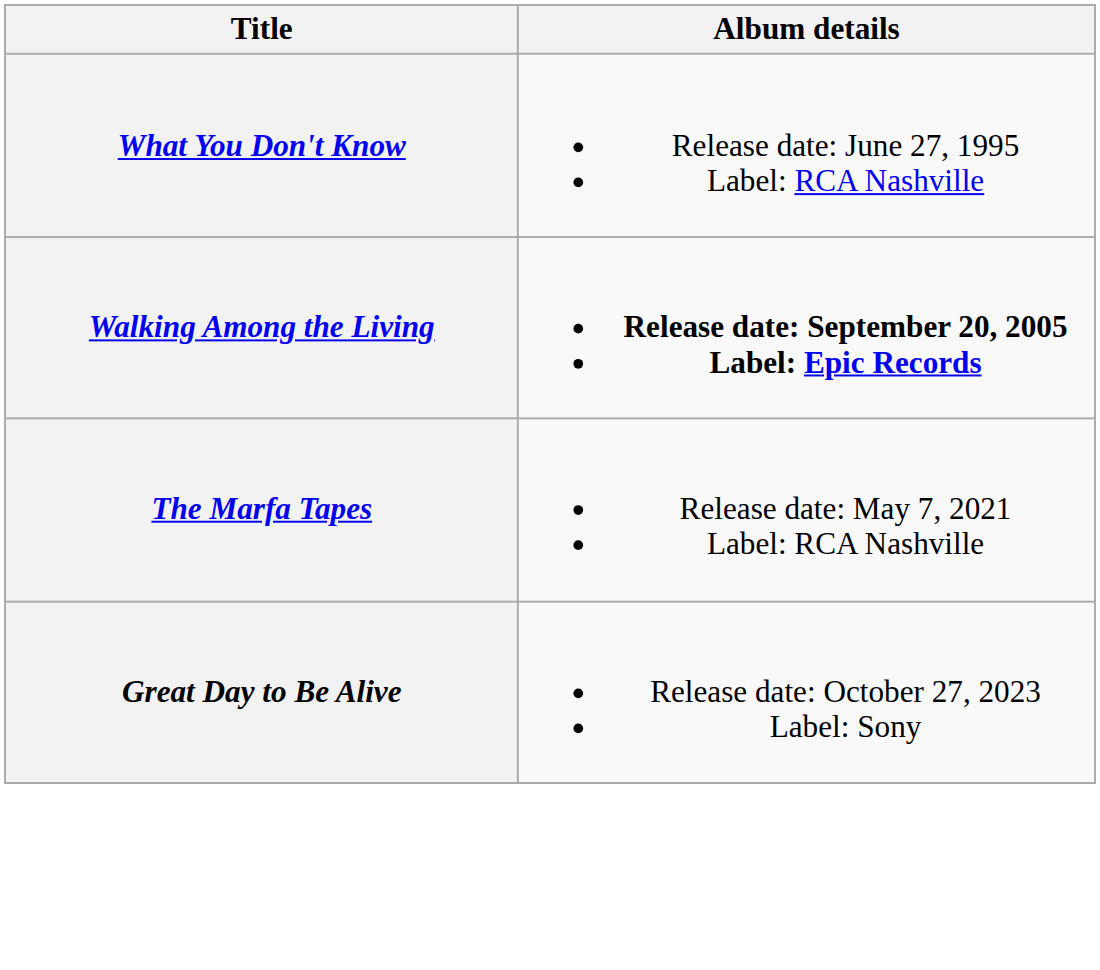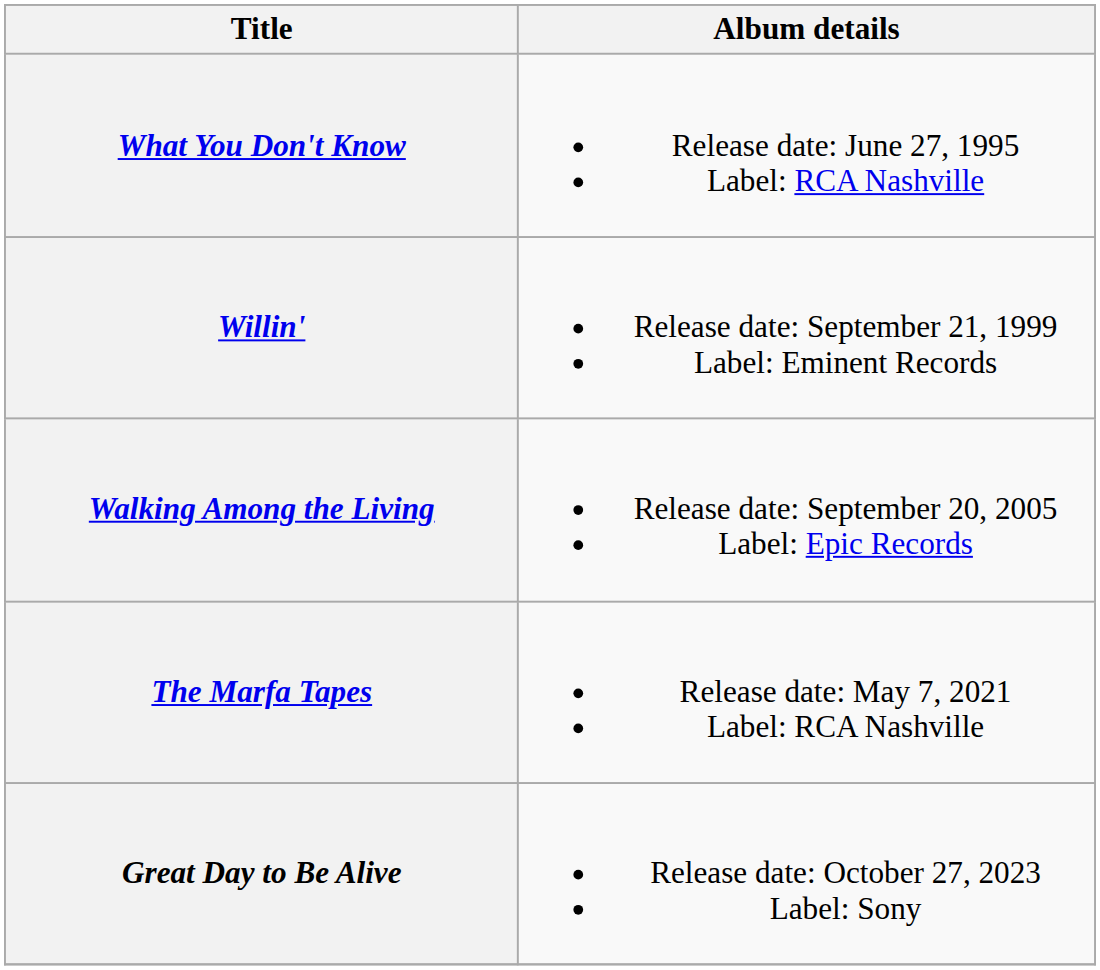+ row: Willin' | Release date: September 21, 1999 Label: Eminent Records
Walking Among the Living | Album details: bold -> normal
